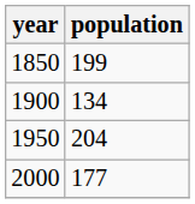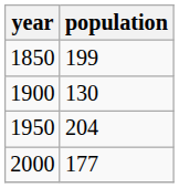1900 | population: 134 -> 130
